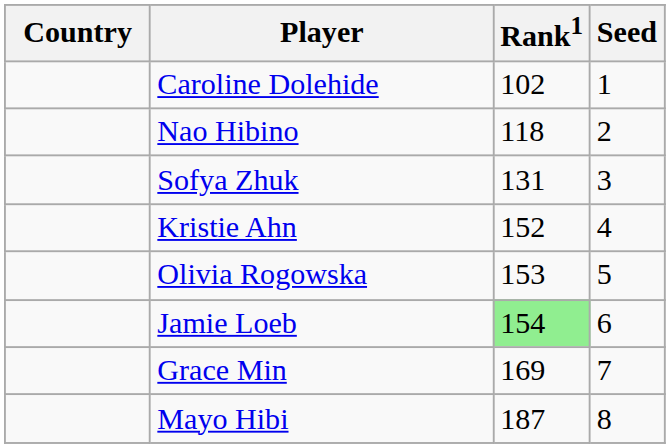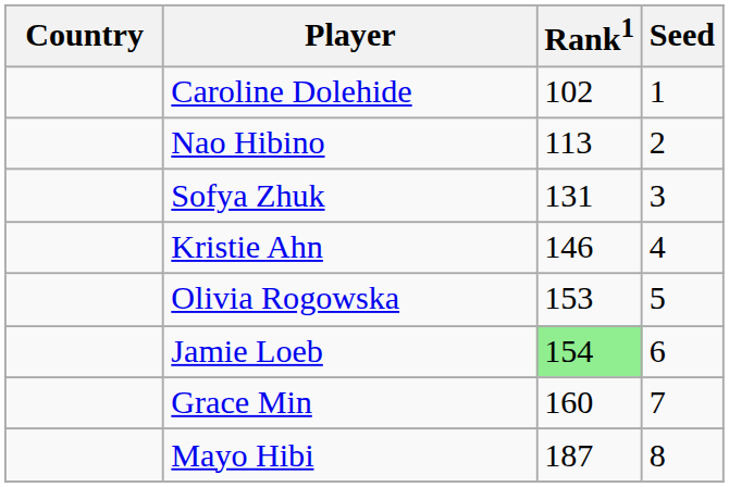Nao Hibino | Rank1: 118 -> 113
Kristie Ahn | Rank1: 152 -> 146
Grace Min | Rank1: 169 -> 160
